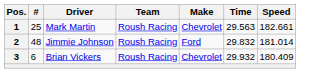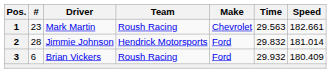1 | #: 25 -> 23
2 | #: 48 -> 28
2 | Team: Roush Racing -> Hendrick Motorsports
3 | Make: Chevrolet -> Ford
